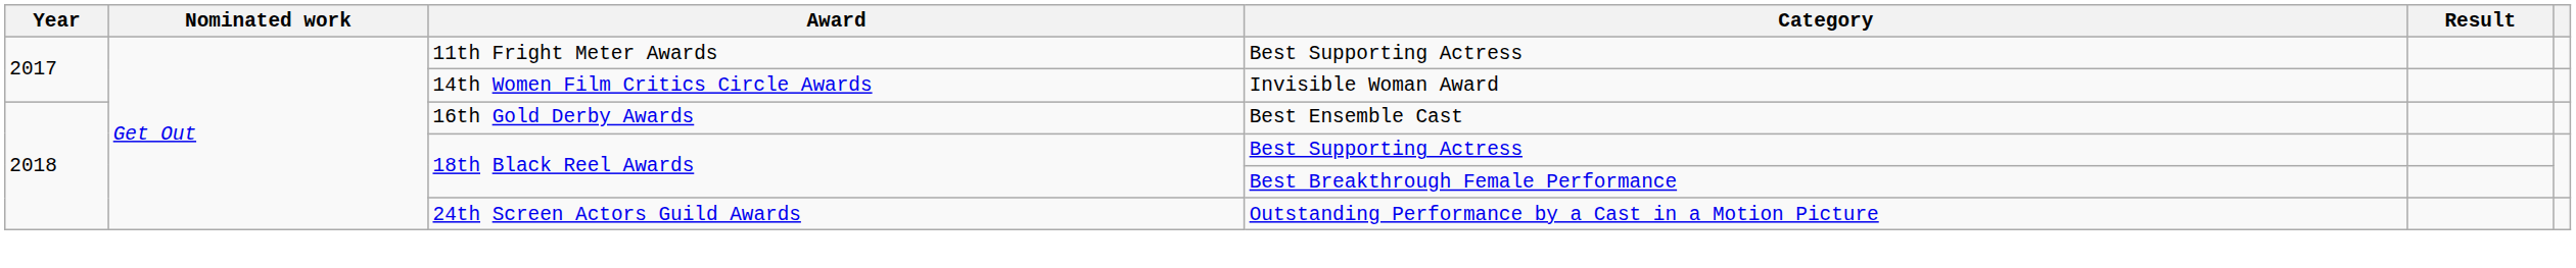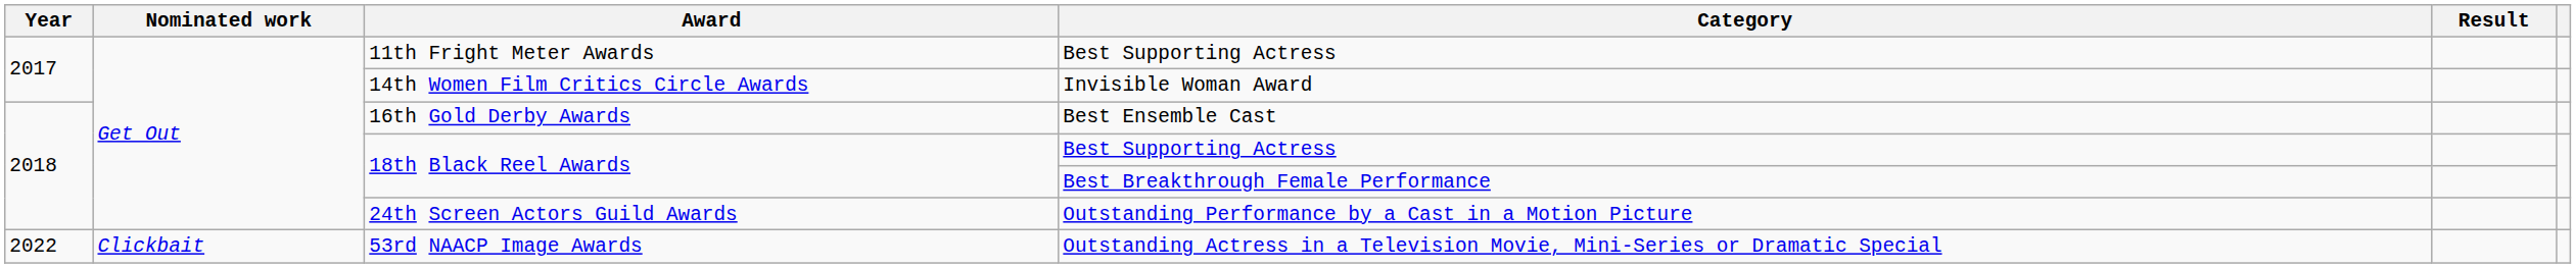+ row: 2022 | Clickbait | 53rd NAACP Image Awards | Outstanding Actress in a Television Movie, Mini-Series or Dramatic Special
